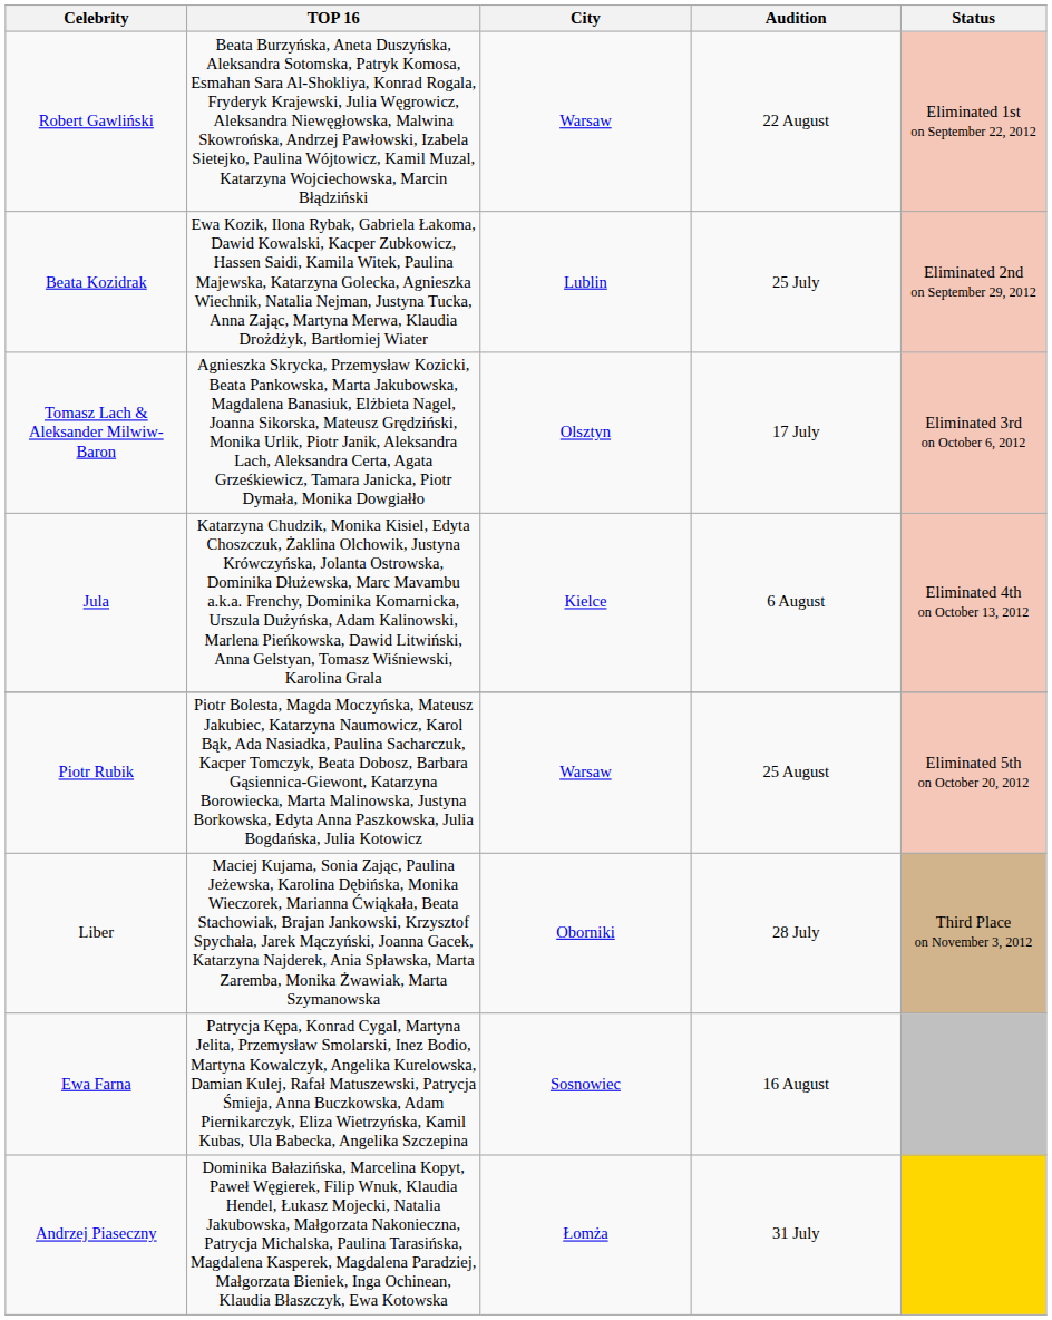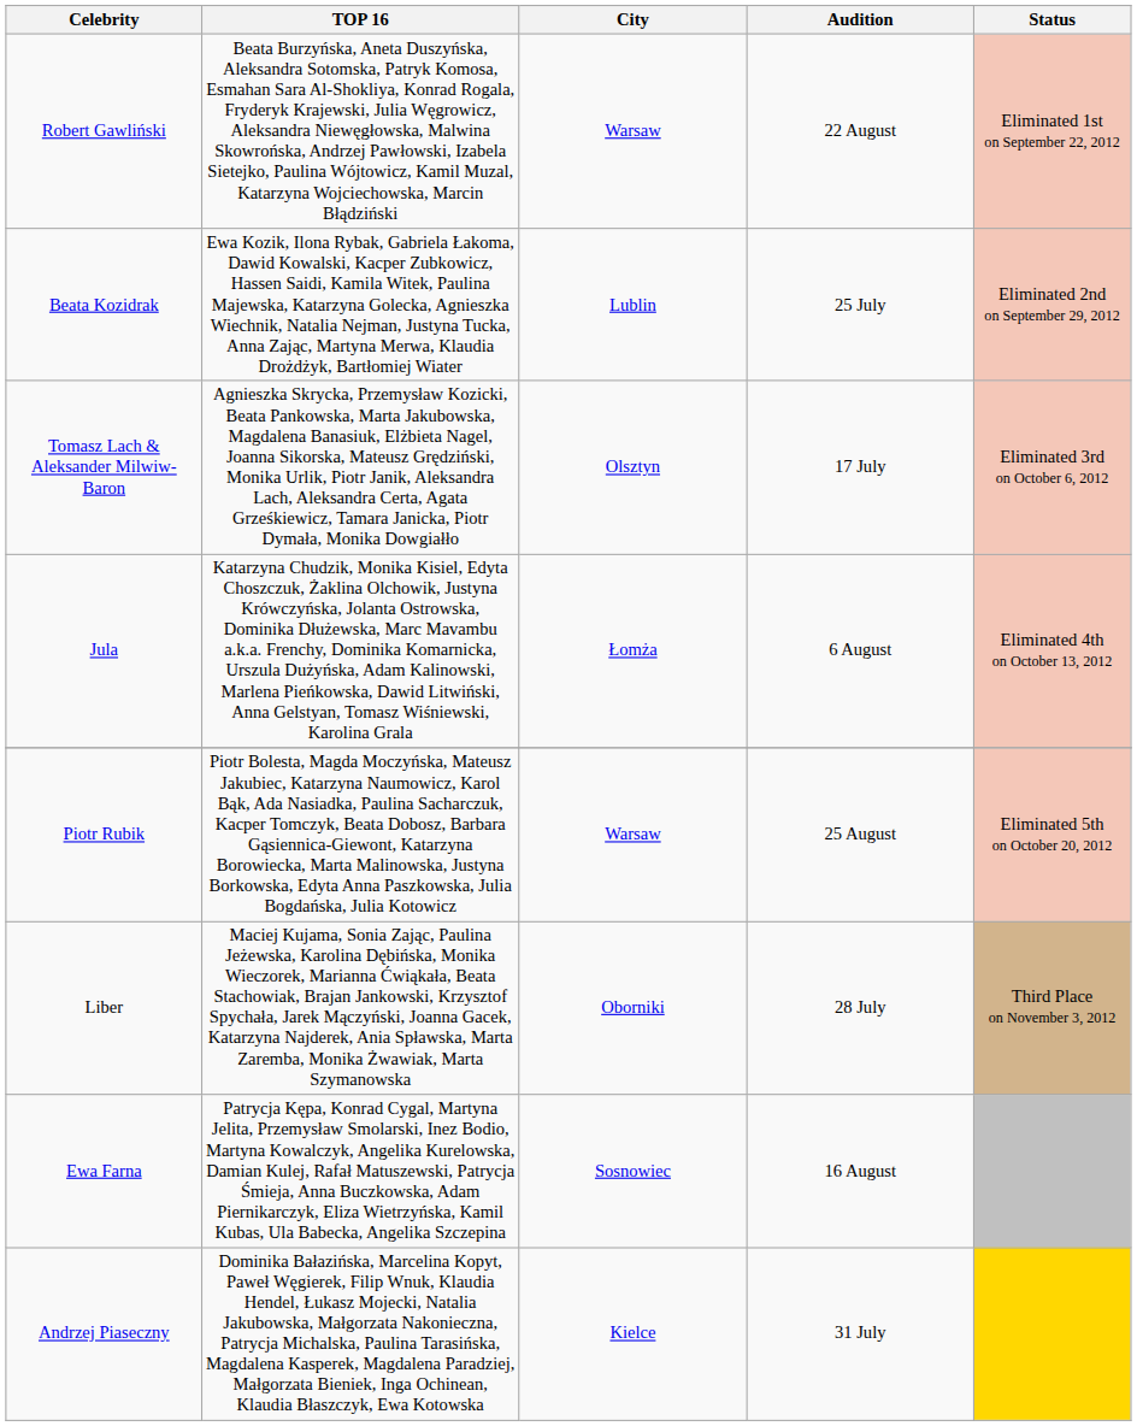Jula | City: Kielce -> Łomża
Andrzej Piaseczny | City: Łomża -> Kielce
